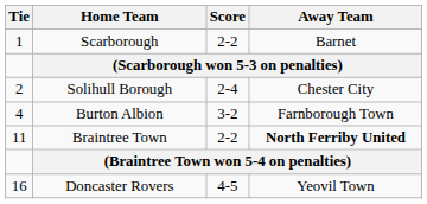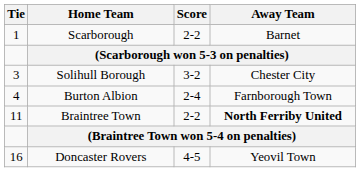Solihull Borough | Tie: 2 -> 3
Solihull Borough | Score: 2-4 -> 3-2
Burton Albion | Score: 3-2 -> 2-4
